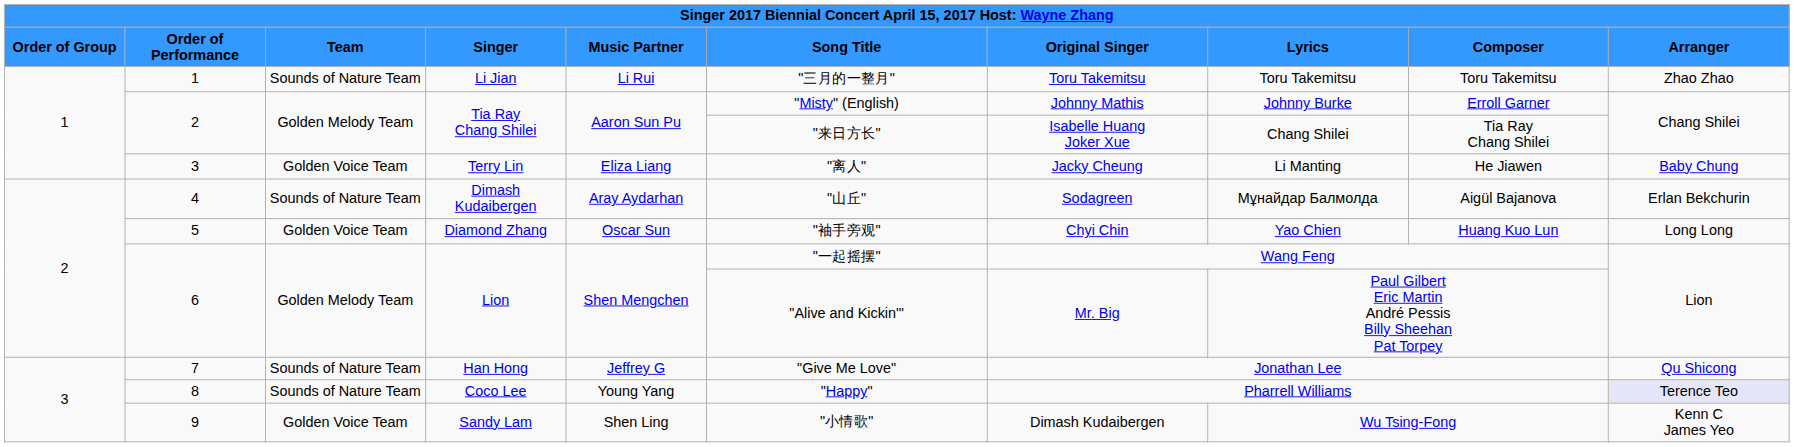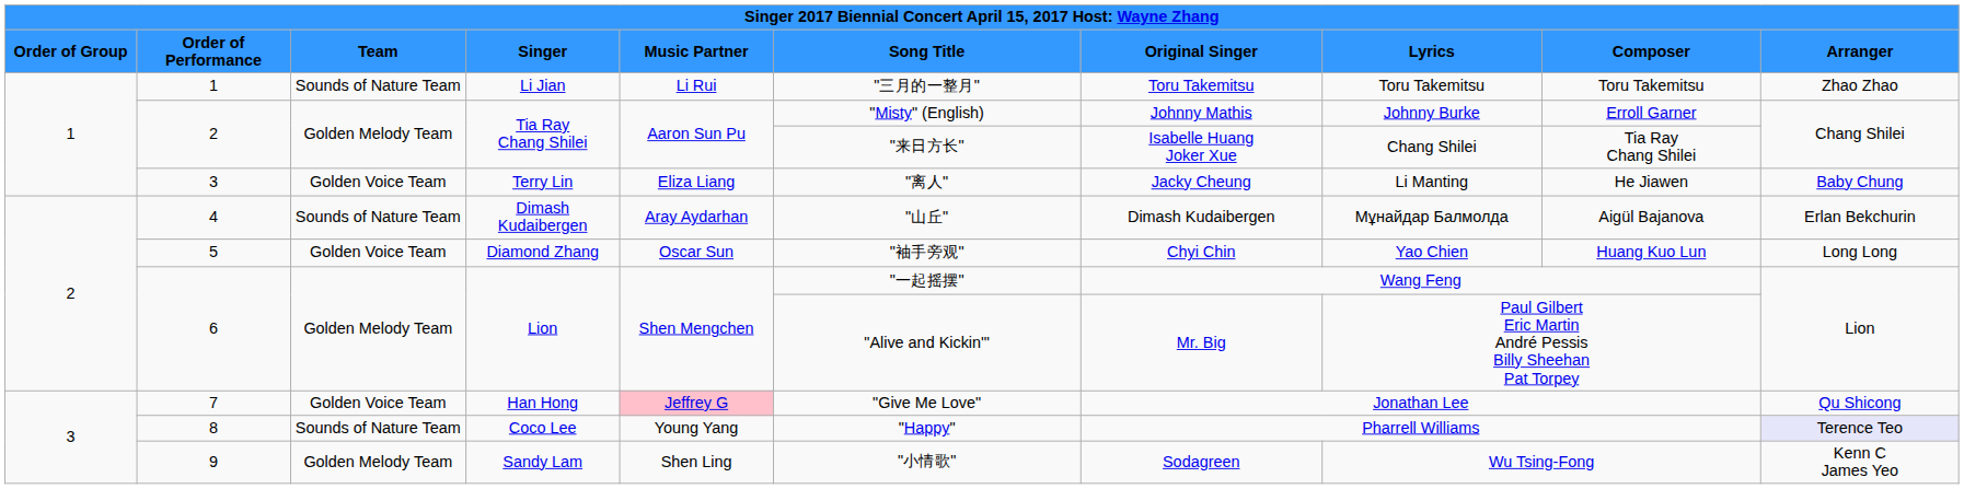4 | column 7: Sodagreen -> Dimash Kudaibergen
7 | column 3: Sounds of Nature Team -> Golden Voice Team
7 | column 5: no background -> pink background
9 | column 3: Golden Voice Team -> Golden Melody Team
9 | column 7: Dimash Kudaibergen -> Sodagreen
